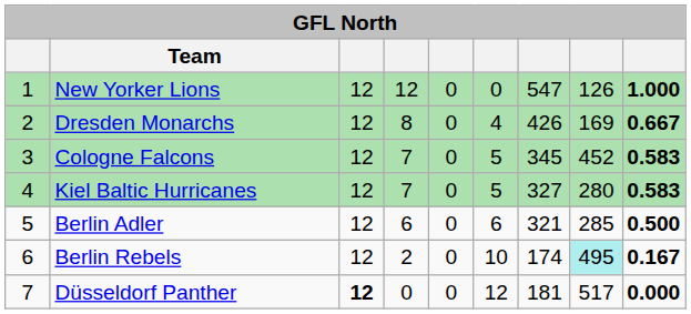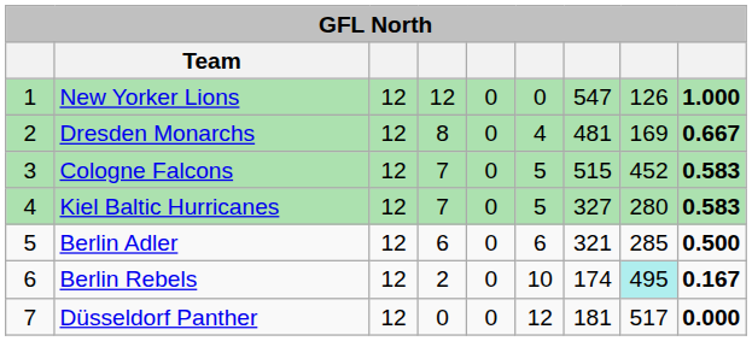Dresden Monarchs | column 7: 426 -> 481
Cologne Falcons | column 7: 345 -> 515
Düsseldorf Panther | column 3: bold -> normal
